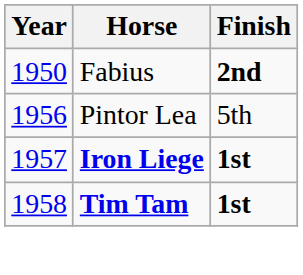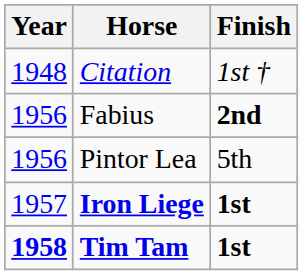+ row: 1948 | Citation | 1st †
Fabius | Year: 1950 -> 1956
Tim Tam | Year: normal -> bold
